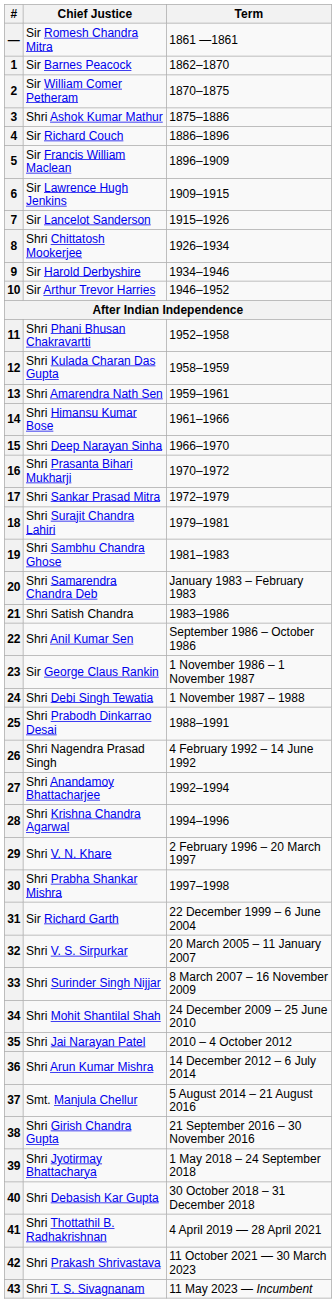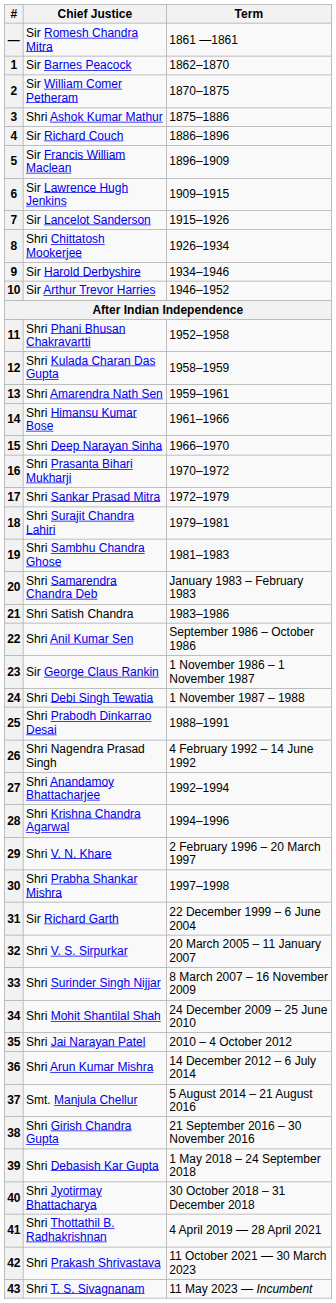39 | Chief Justice: Shri Jyotirmay Bhattacharya -> Shri Debasish Kar Gupta
40 | Chief Justice: Shri Debasish Kar Gupta -> Shri Jyotirmay Bhattacharya
